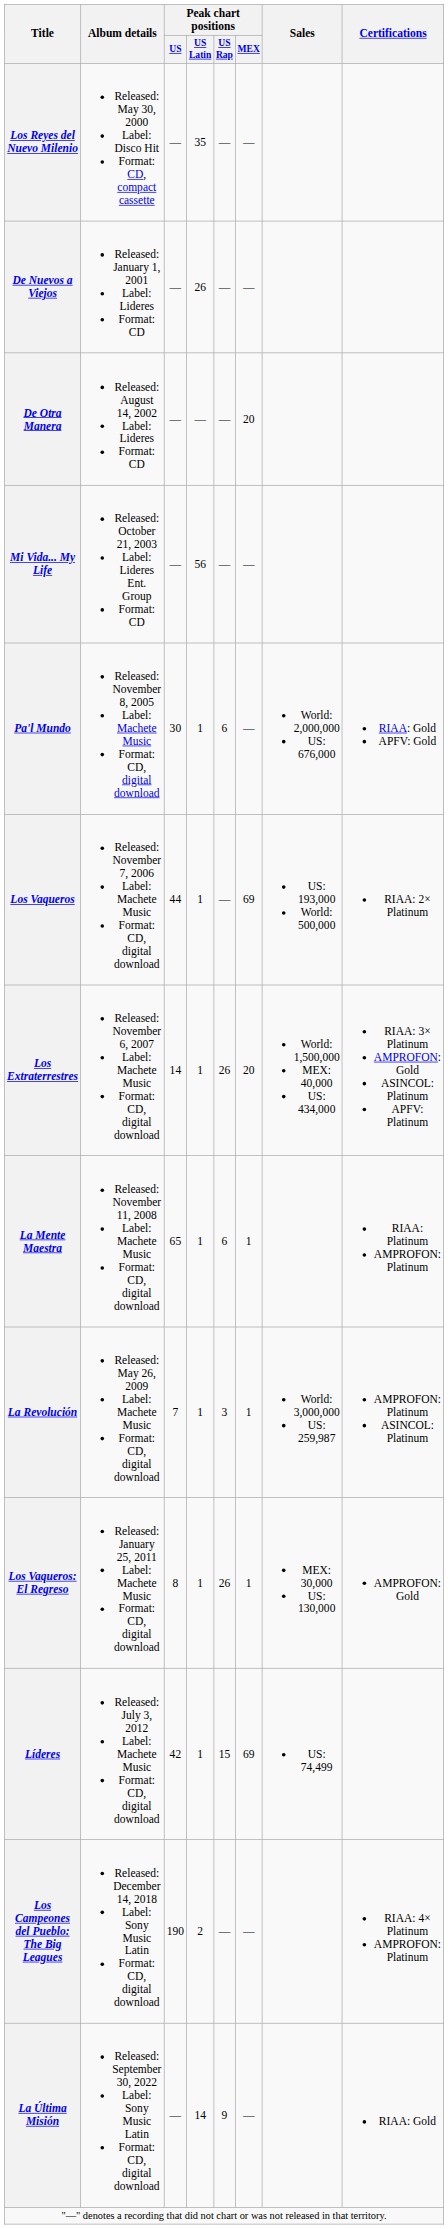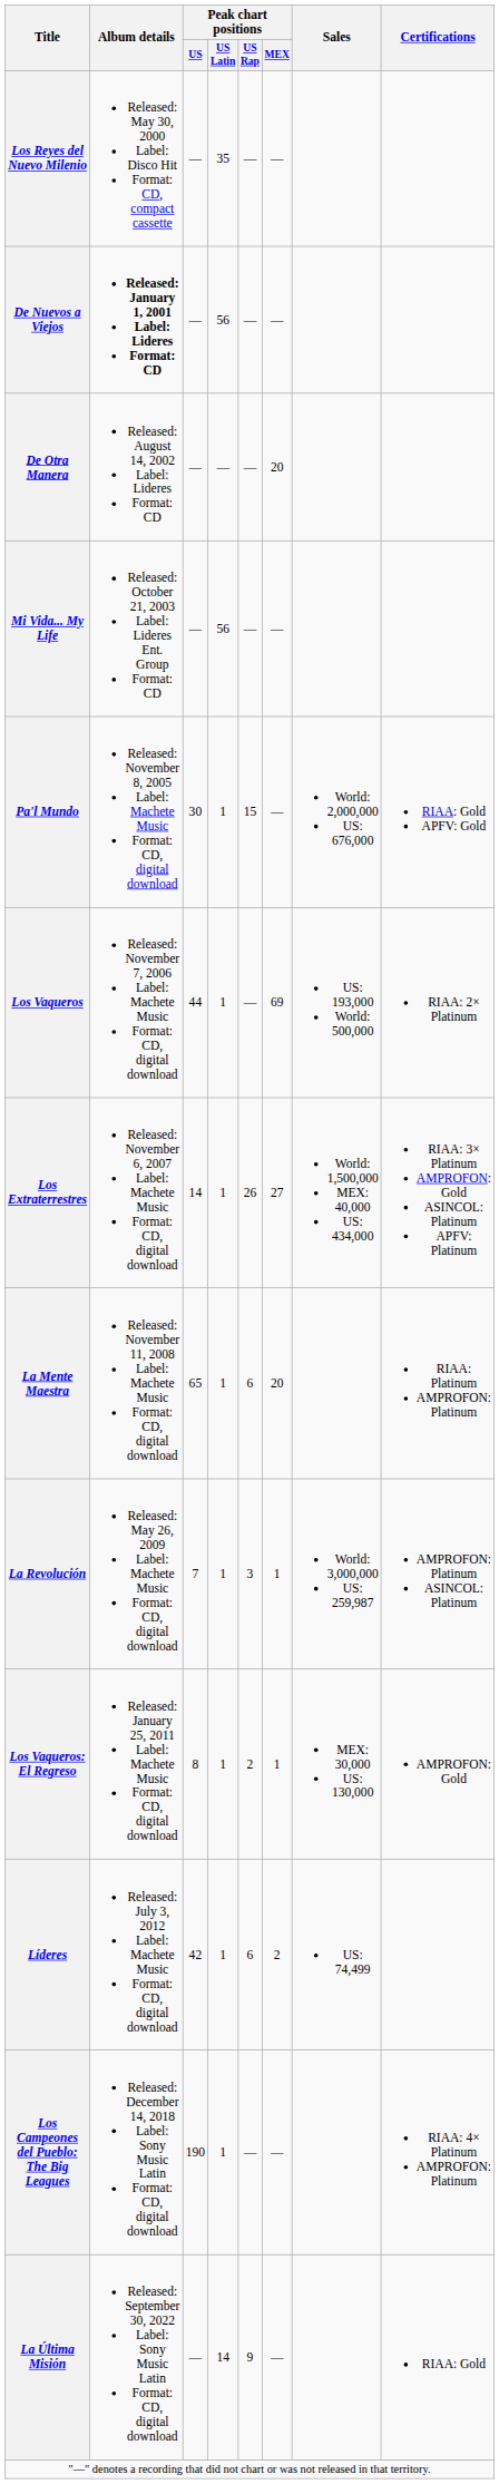De Nuevos a Viejos | Album details: normal -> bold
De Nuevos a Viejos | Peak chart positions / US Latin: 26 -> 56
Pa'l Mundo | Peak chart positions / US Rap: 6 -> 15
Los Extraterrestres | Peak chart positions / MEX: 20 -> 27
La Mente Maestra | Peak chart positions / MEX: 1 -> 20
Los Vaqueros: El Regreso | Peak chart positions / US Rap: 26 -> 2
Líderes | Peak chart positions / US Rap: 15 -> 6
Líderes | Peak chart positions / MEX: 69 -> 2
Los Campeones del Pueblo: The Big Leagues | Peak chart positions / US Latin: 2 -> 1
